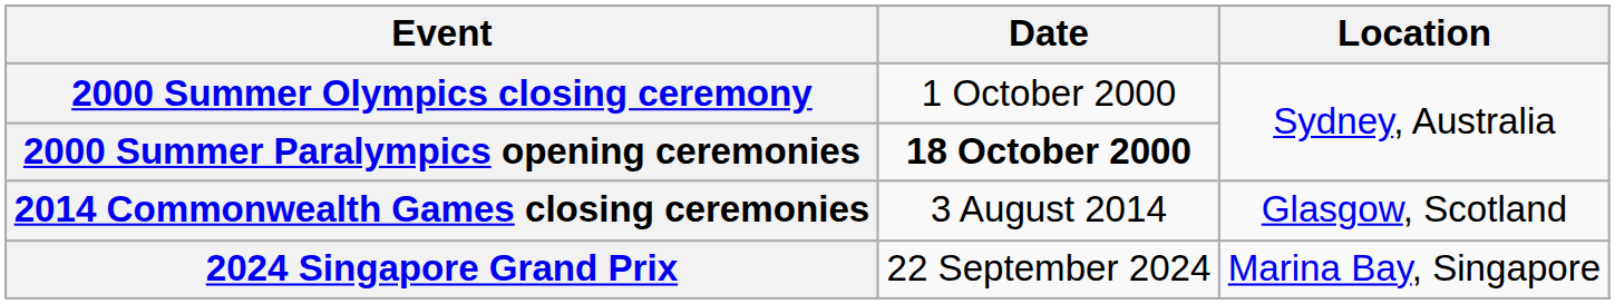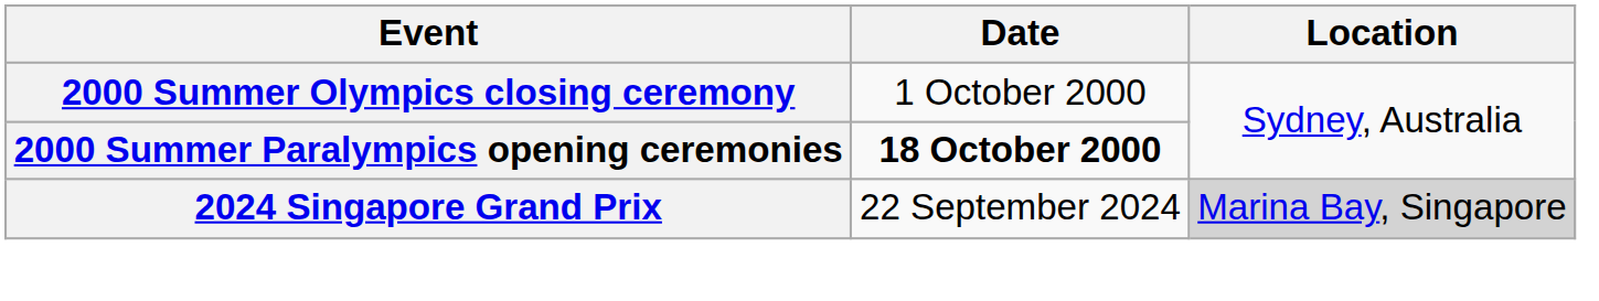- row: 2014 Commonwealth Games closing ceremonies | 3 August 2014 | Glasgow, Scotland
2024 Singapore Grand Prix | Location: no background -> lightgrey background
